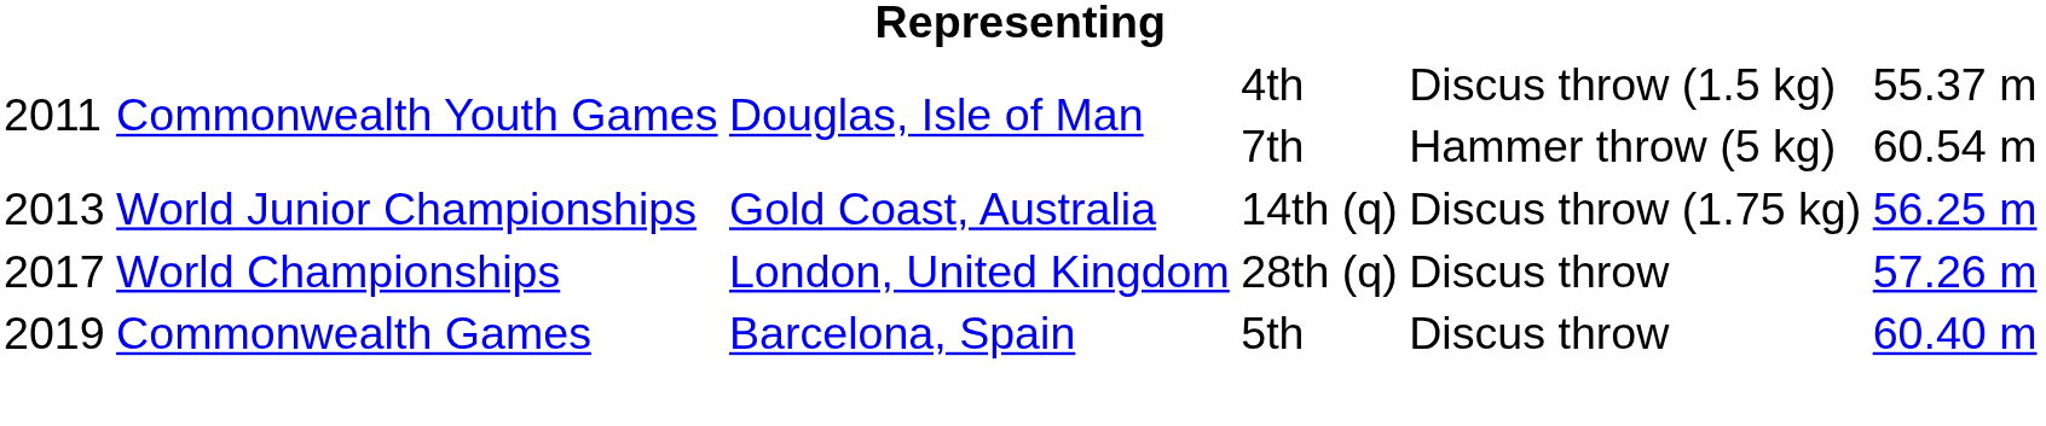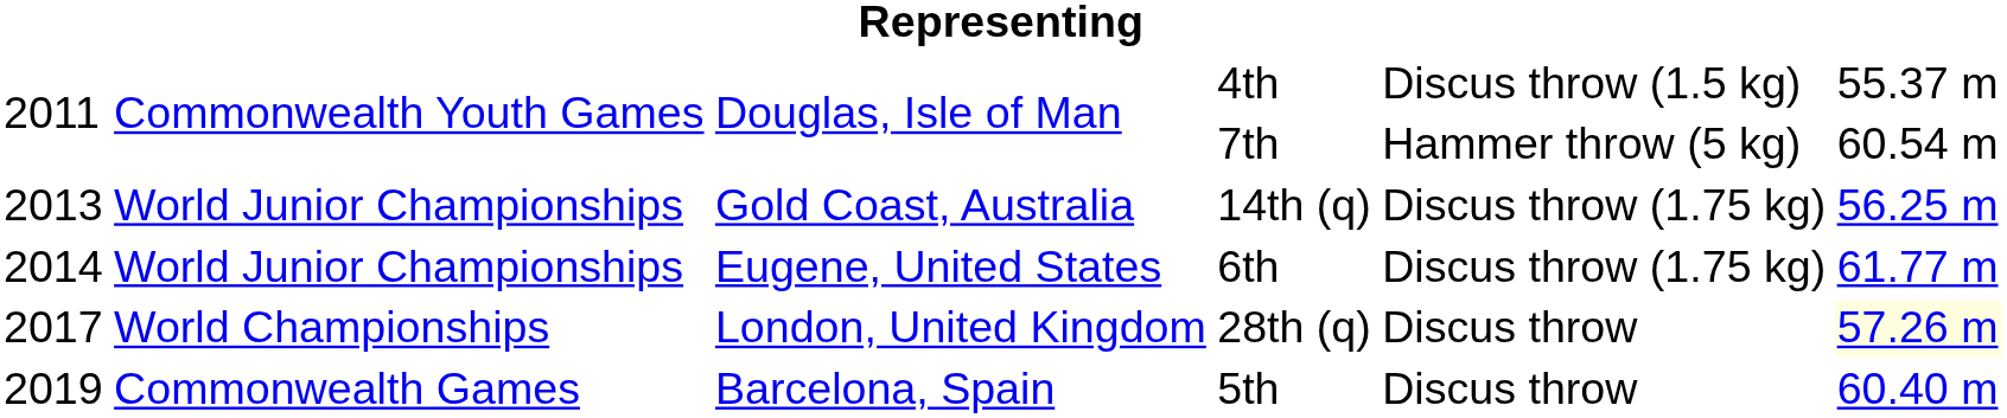+ row: 2014 | World Junior Championships | Eugene, United States | 6th | Discus throw (1.75 kg) | 61.77 m
28th (q) | column 6: no background -> lightyellow background
